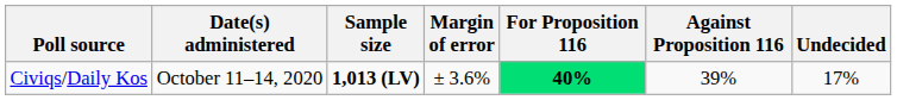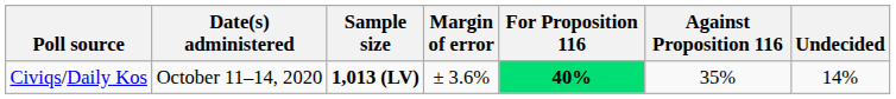Civiqs/Daily Kos | Against Proposition 116: 39% -> 35%
Civiqs/Daily Kos | Undecided: 17% -> 14%
